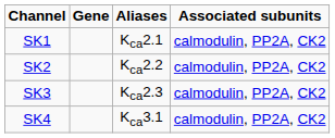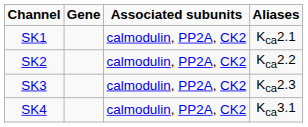columns swapped: Aliases <-> Associated subunits
